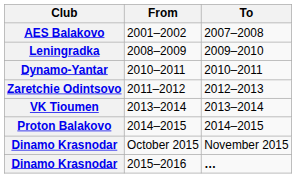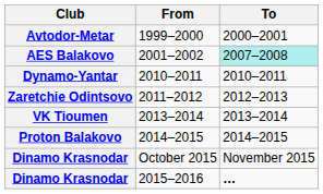+ row: Avtodor-Metar | 1999–2000 | 2000–2001
2001–2002 | To: no background -> paleturquoise background
- row: Leningradka | 2008–2009 | 2009–2010
